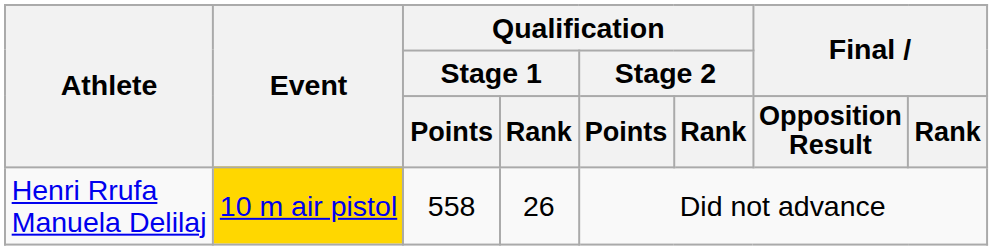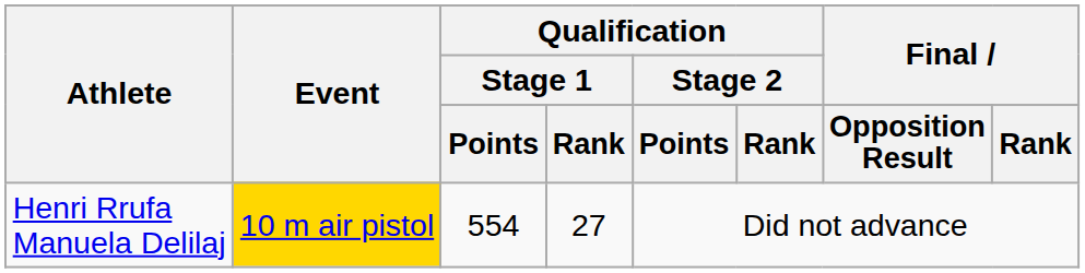Henri Rrufa Manuela Delilaj | Qualification / Stage 1 / Points: 558 -> 554
Henri Rrufa Manuela Delilaj | Qualification / Stage 1 / Rank: 26 -> 27
